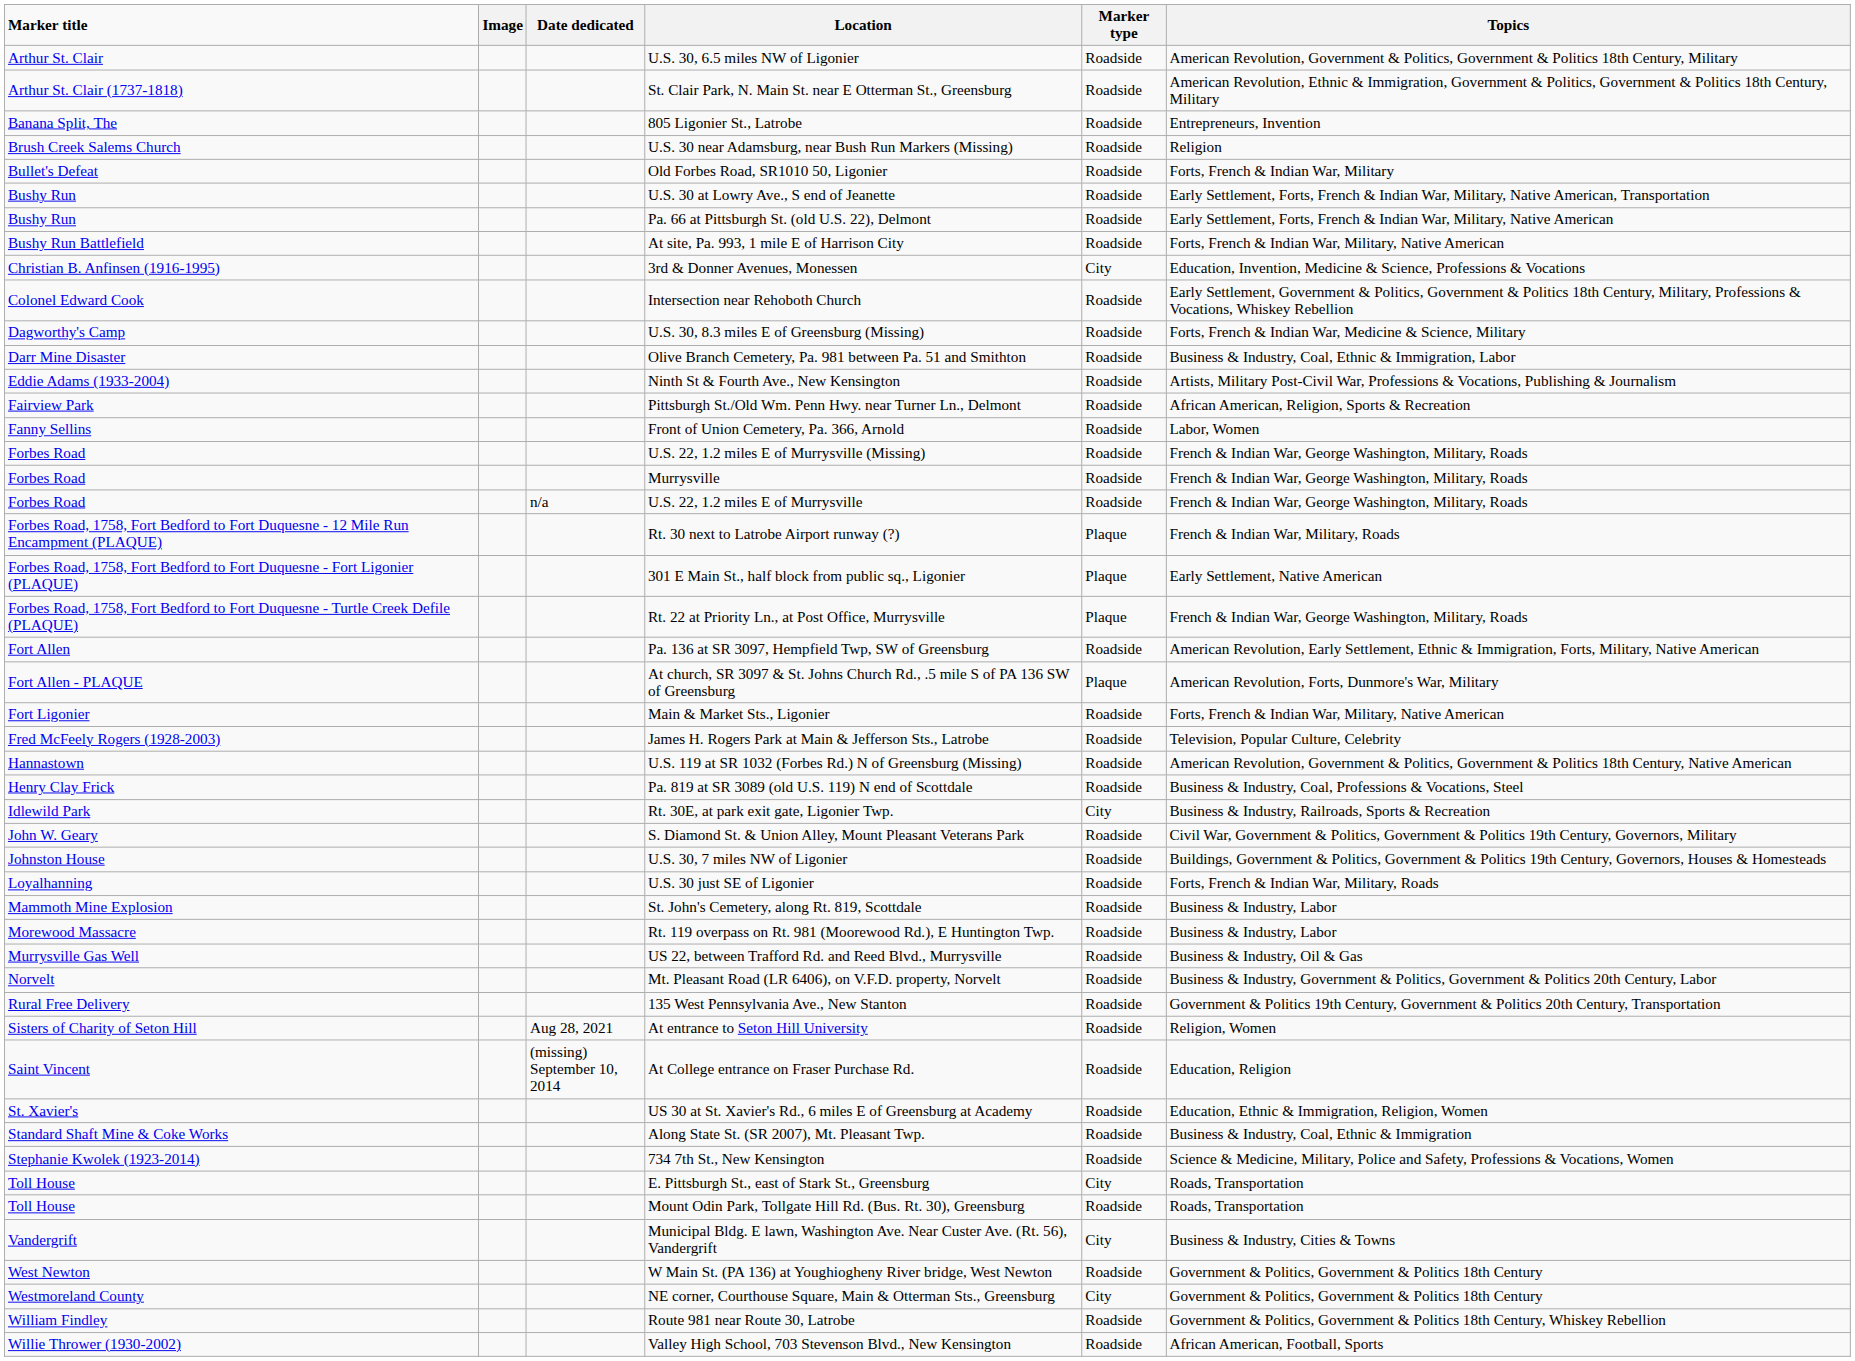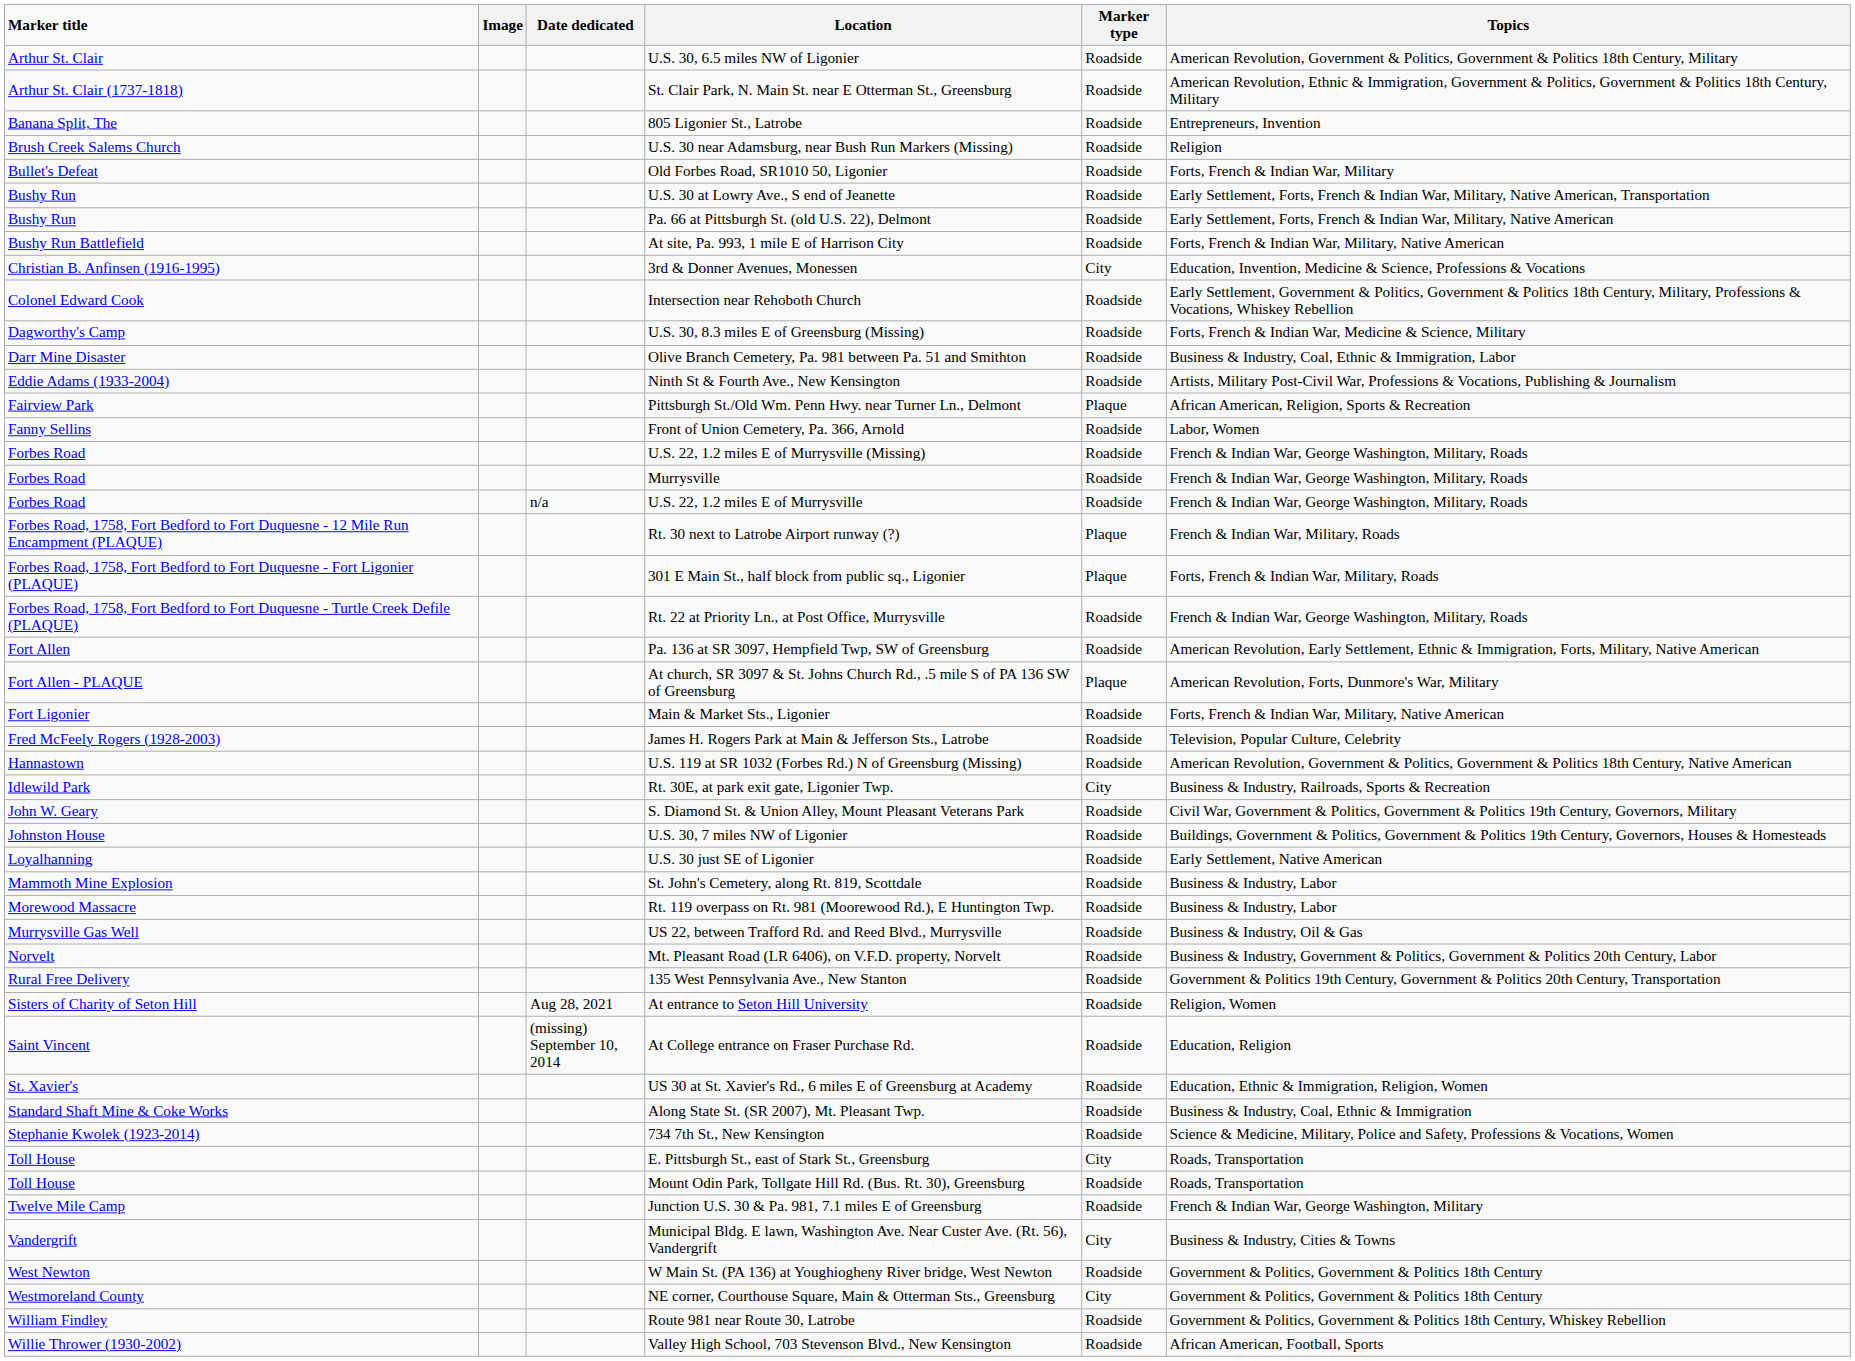Pittsburgh St./Old Wm. Penn Hwy. near Turner Ln., Delmont | Marker type: Roadside -> Plaque
301 E Main St., half block from public sq., Ligonier | Topics: Early Settlement, Native American -> Forts, French & Indian War, Military, Roads
Rt. 22 at Priority Ln., at Post Office, Murrysville | Marker type: Plaque -> Roadside
- row: Henry Clay Frick | Pa. 819 at SR 3089 (old U.S. 119) N end of Scottdale | Roadside | Business & Industry, Coal, Professions & Vocations, Steel
U.S. 30 just SE of Ligonier | Topics: Forts, French & Indian War, Military, Roads -> Early Settlement, Native American
+ row: Twelve Mile Camp | Junction U.S. 30 & Pa. 981, 7.1 miles E of Greensburg | Roadside | French & Indian War, George Washington, Military
